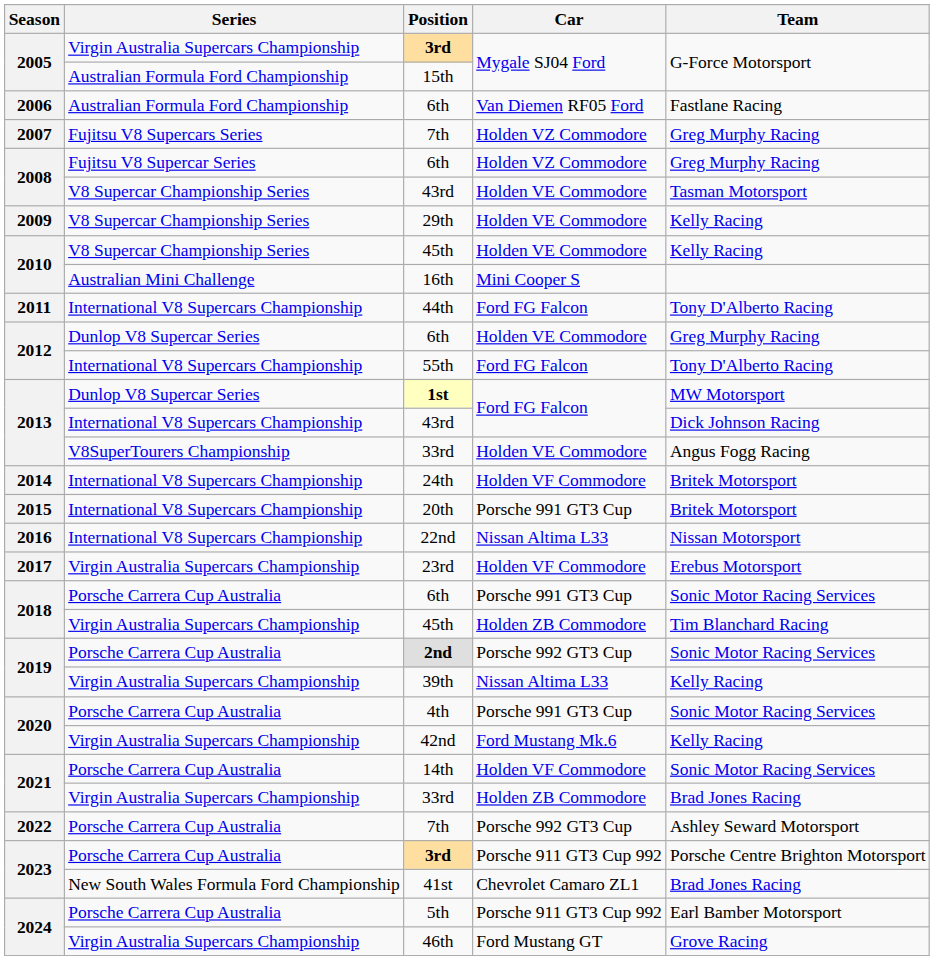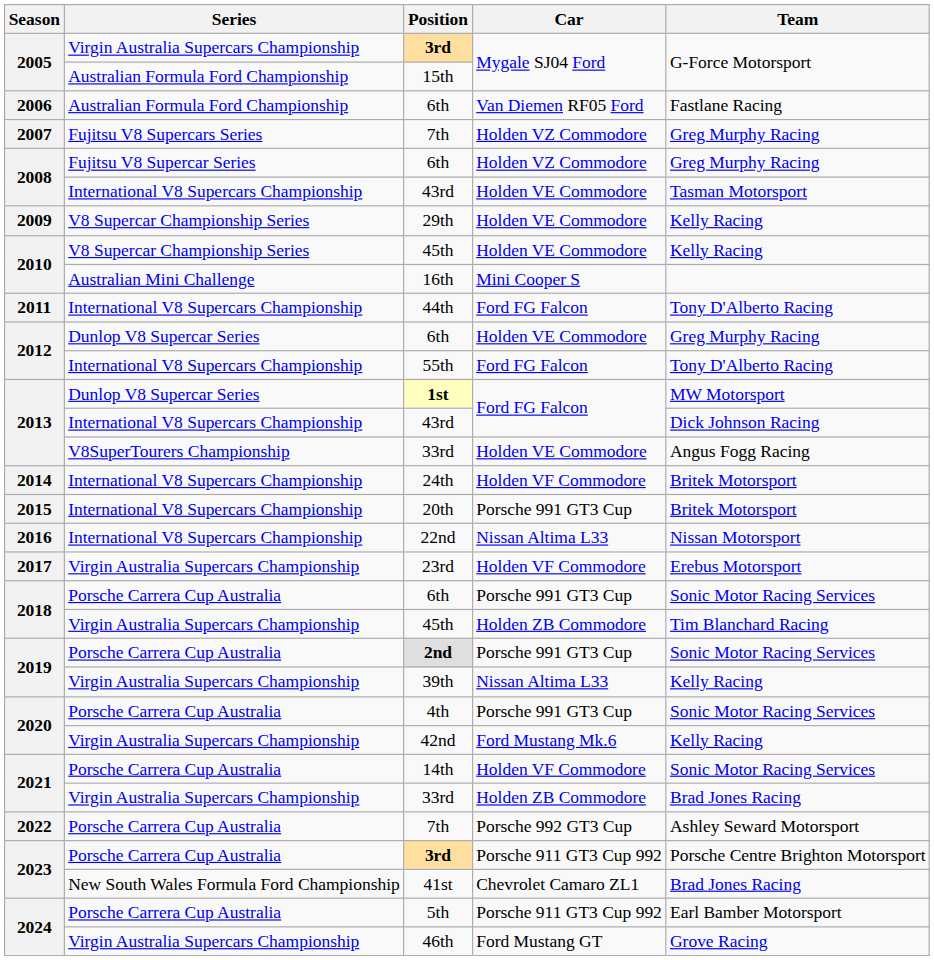2008 / 43rd | Series: V8 Supercar Championship Series -> International V8 Supercars Championship
2nd | Car: Porsche 992 GT3 Cup -> Porsche 991 GT3 Cup
